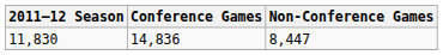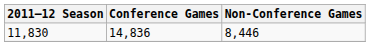11,830 | Non-Conference Games: 8,447 -> 8,446
